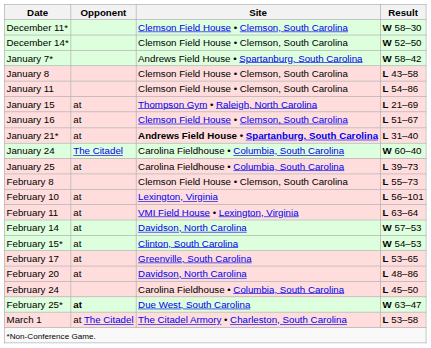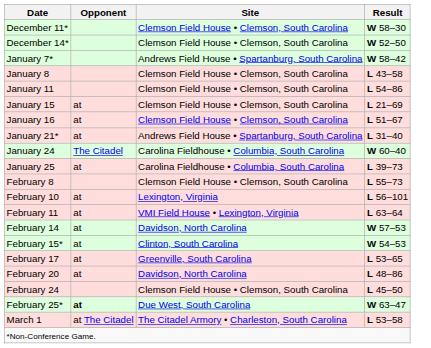January 15 | Site: Thompson Gym • Raleigh, North Carolina -> Clemson Field House • Clemson, South Carolina
January 21* | Site: bold -> normal
February 24 | Site: Carolina Fieldhouse • Columbia, South Carolina -> Clemson Field House • Clemson, South Carolina
